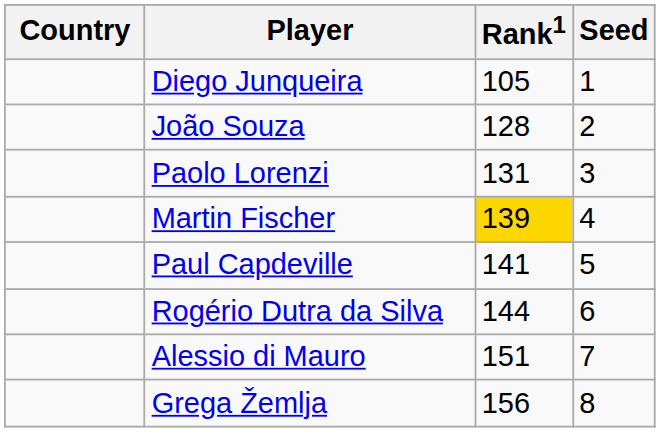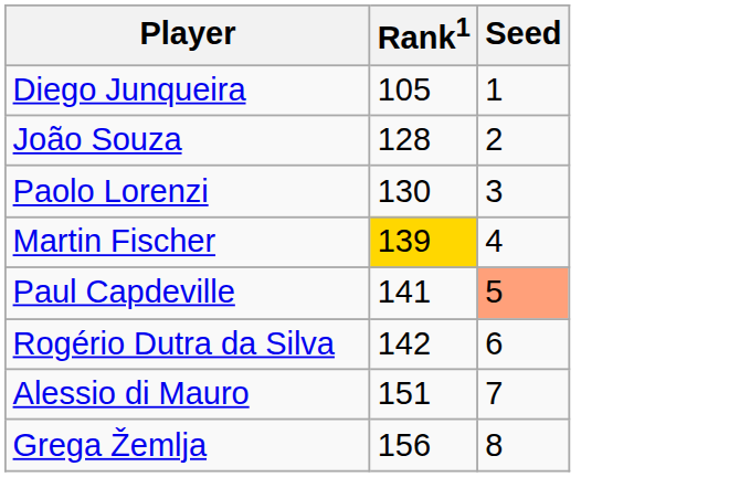- column: Country
Paolo Lorenzi | Rank1: 131 -> 130
Paul Capdeville | Seed: no background -> lightsalmon background
Rogério Dutra da Silva | Rank1: 144 -> 142
